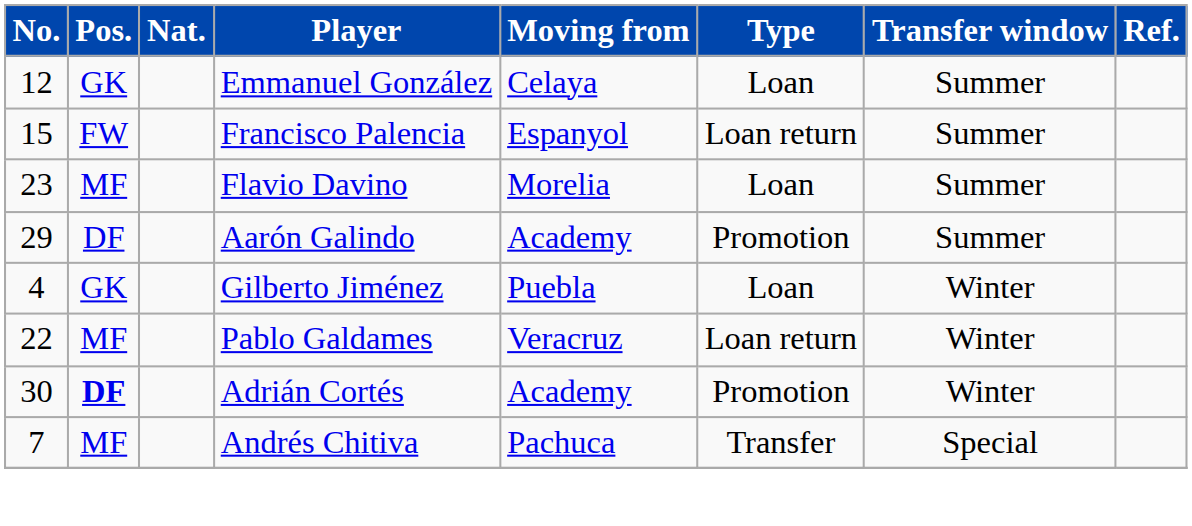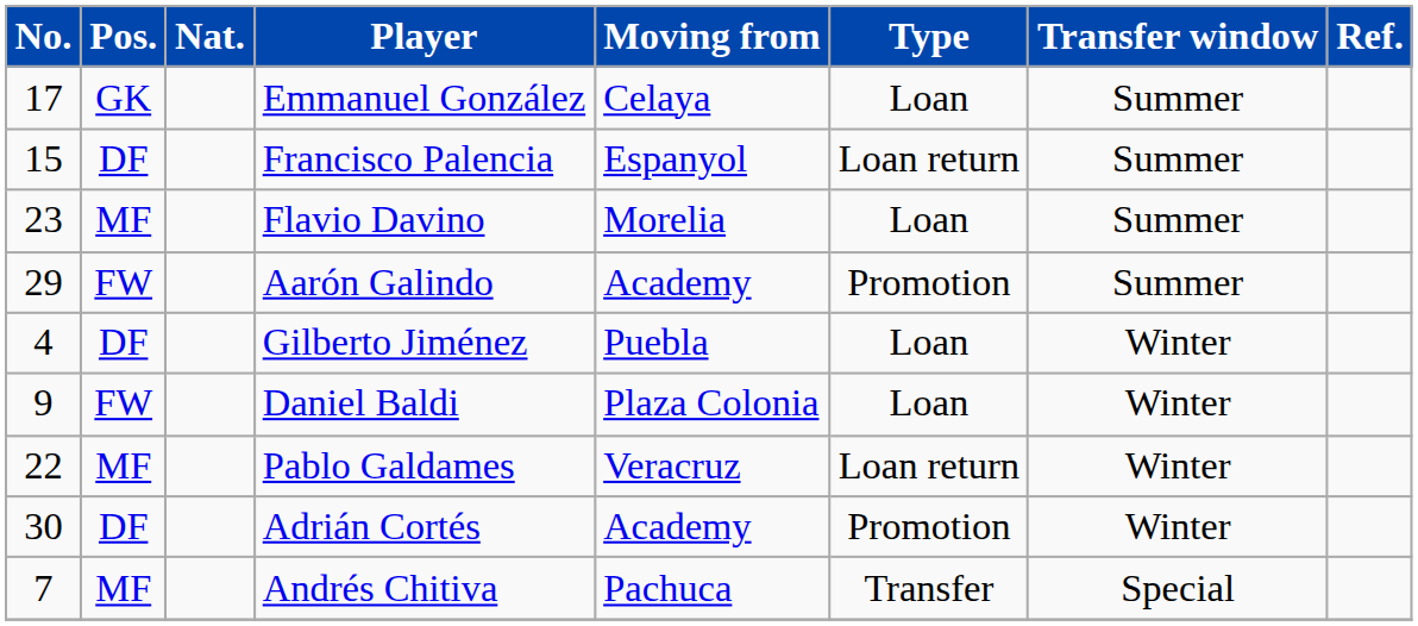Emmanuel González | No.: 12 -> 17
Francisco Palencia | Pos.: FW -> DF
Aarón Galindo | Pos.: DF -> FW
Gilberto Jiménez | Pos.: GK -> DF
+ row: 9 | FW | Daniel Baldi | Plaza Colonia | Loan | Winter
Adrián Cortés | Pos.: bold -> normal
